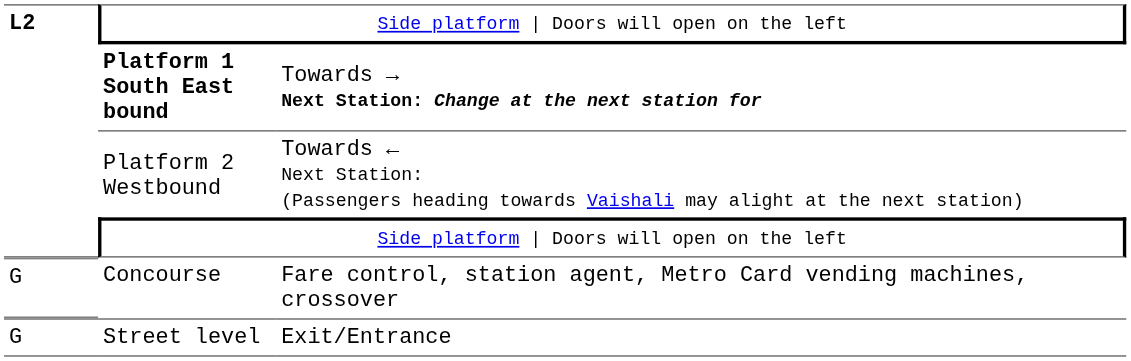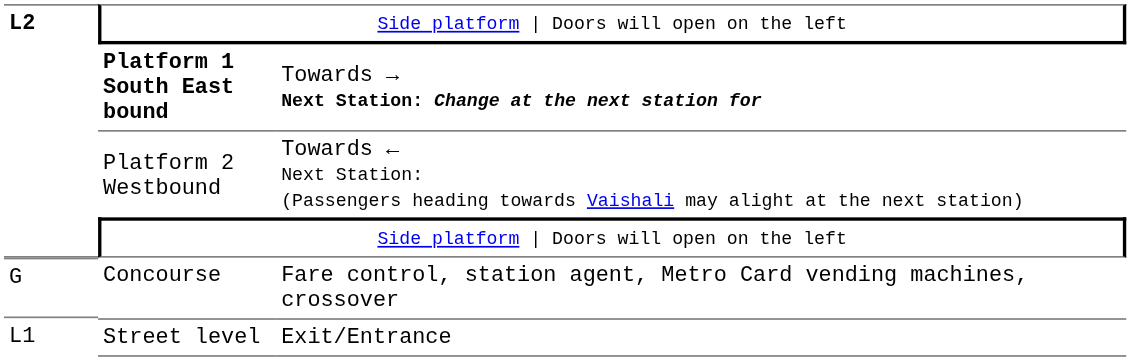Street level | column 1: G -> L1
